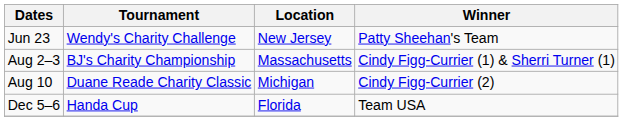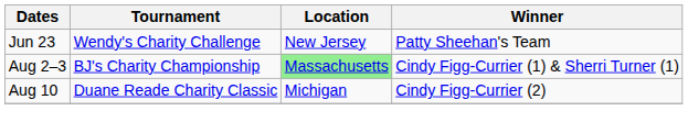Aug 2–3 | Location: no background -> lightgreen background
- row: Dec 5–6 | Handa Cup | Florida | Team USA
